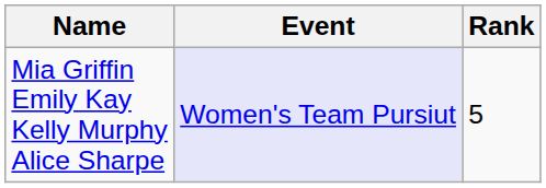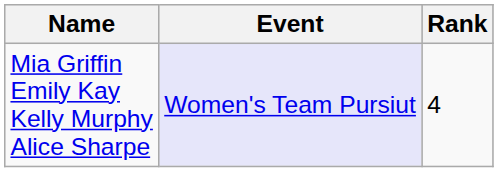Mia Griffin Emily Kay Kelly Murphy Alice Sharpe | Rank: 5 -> 4
